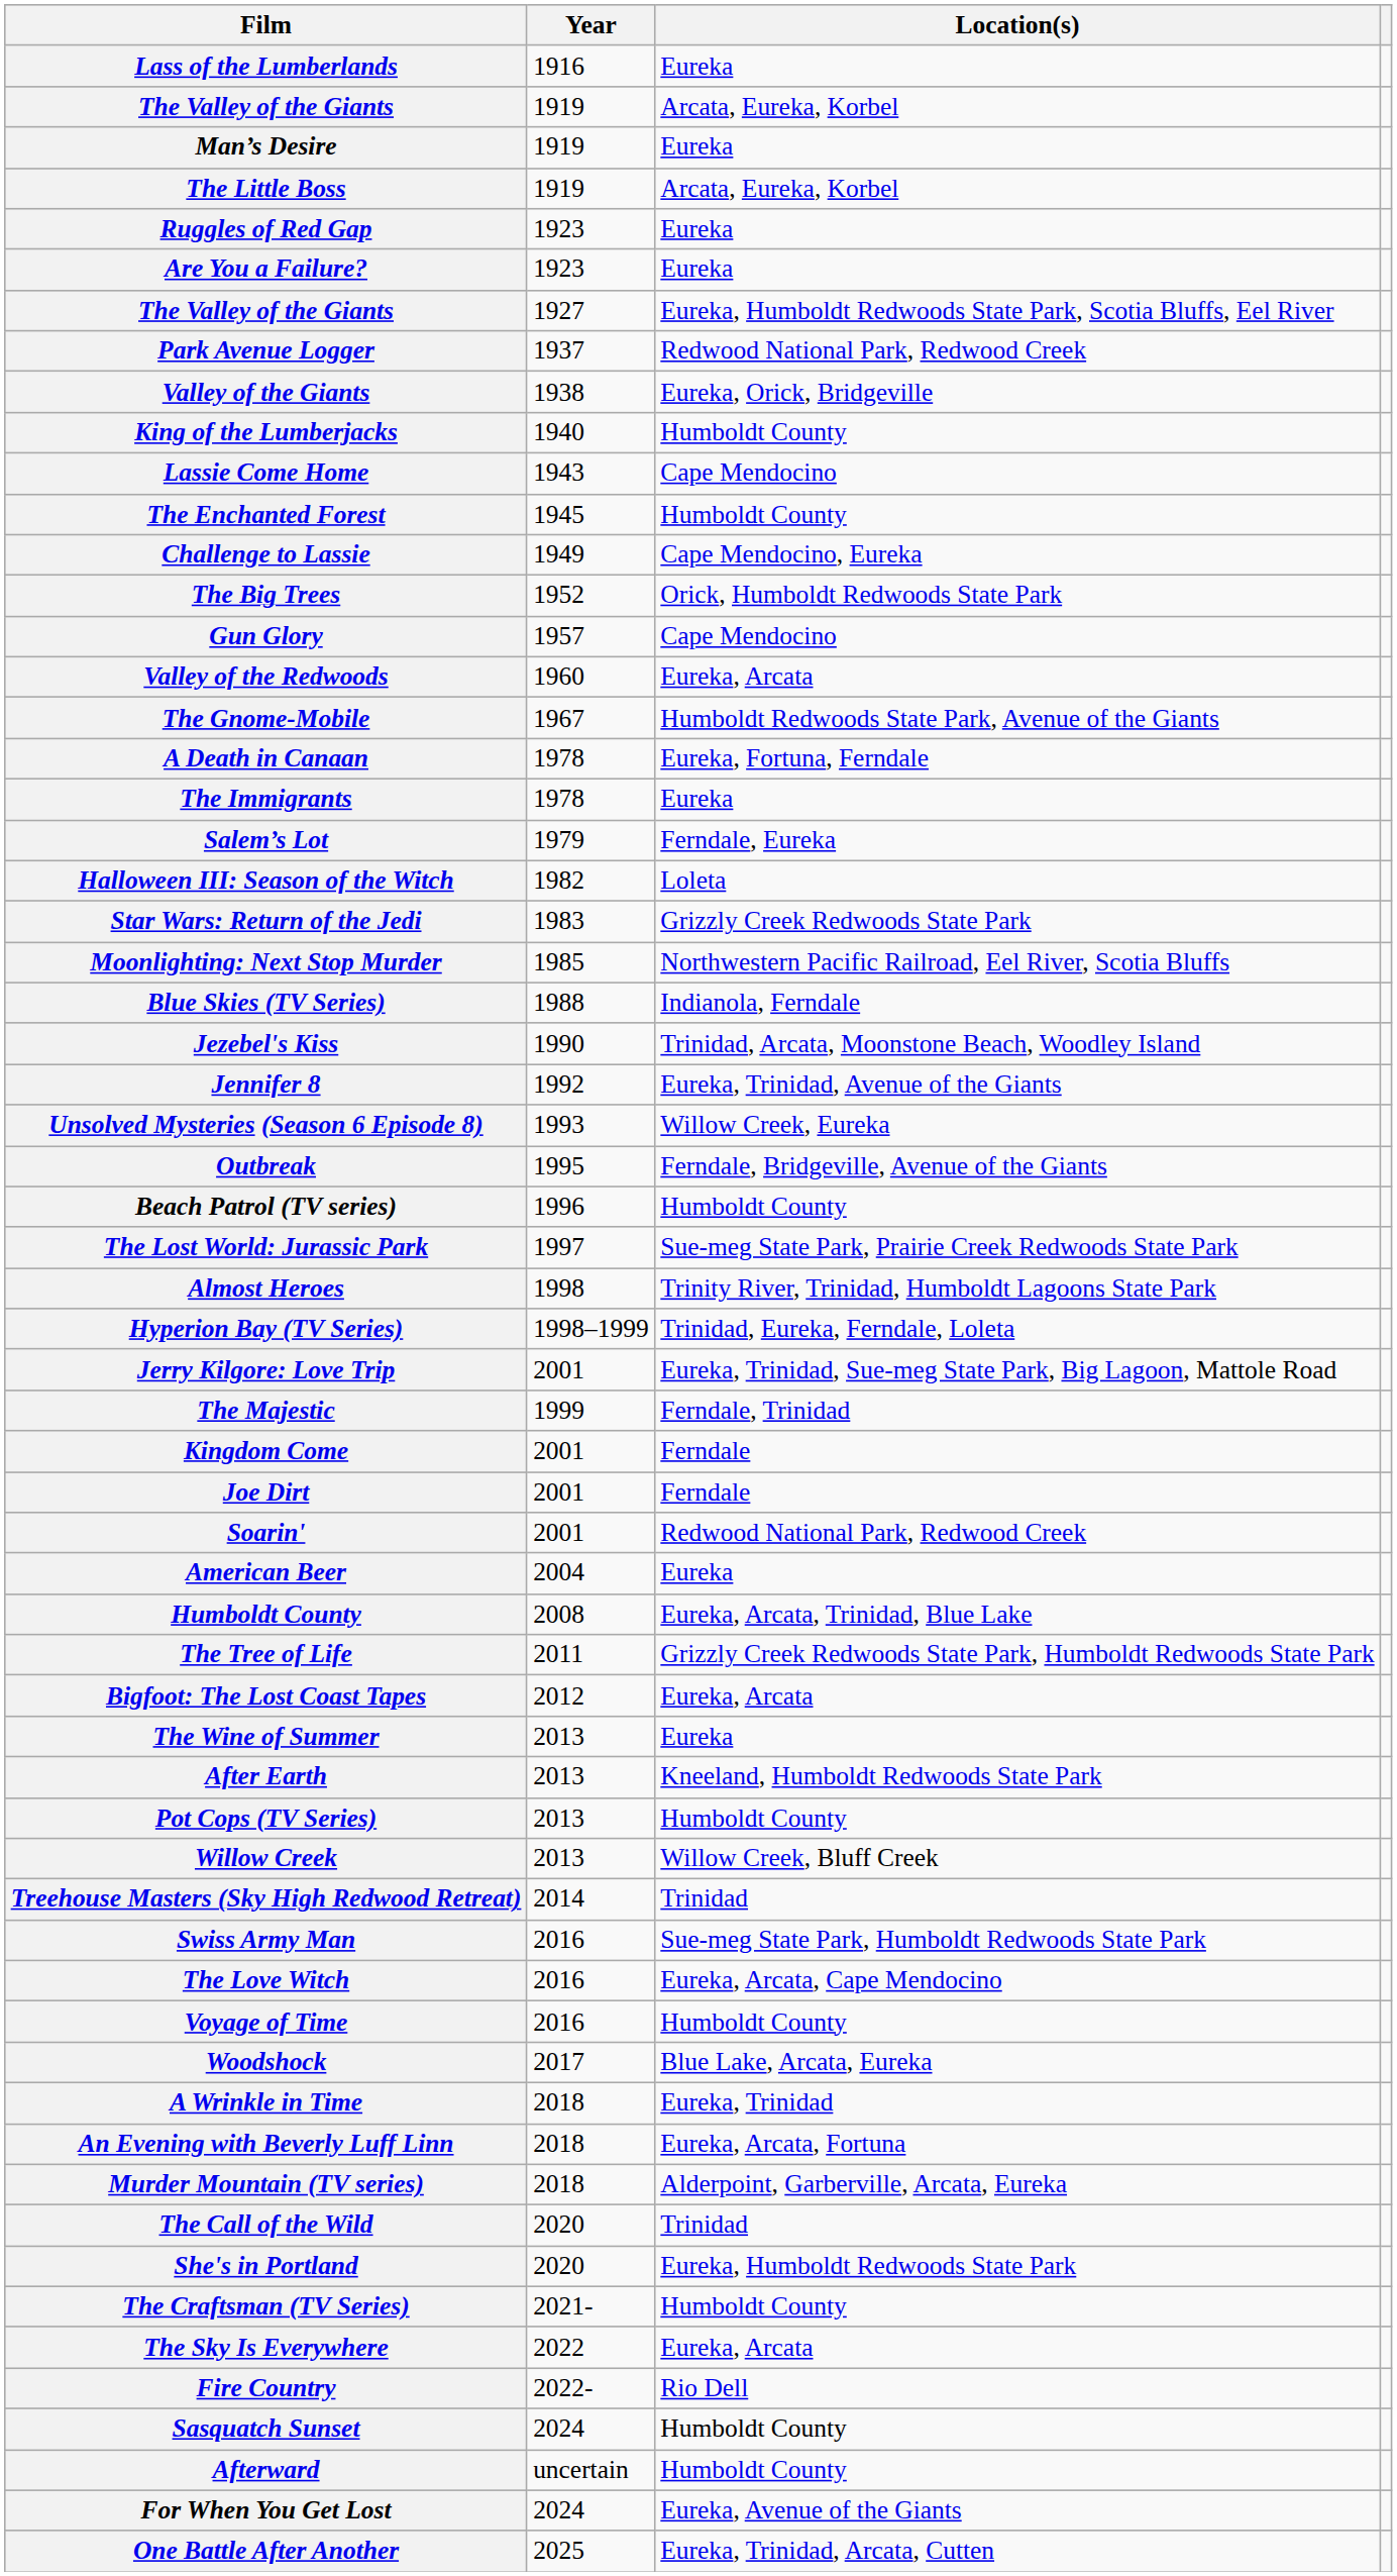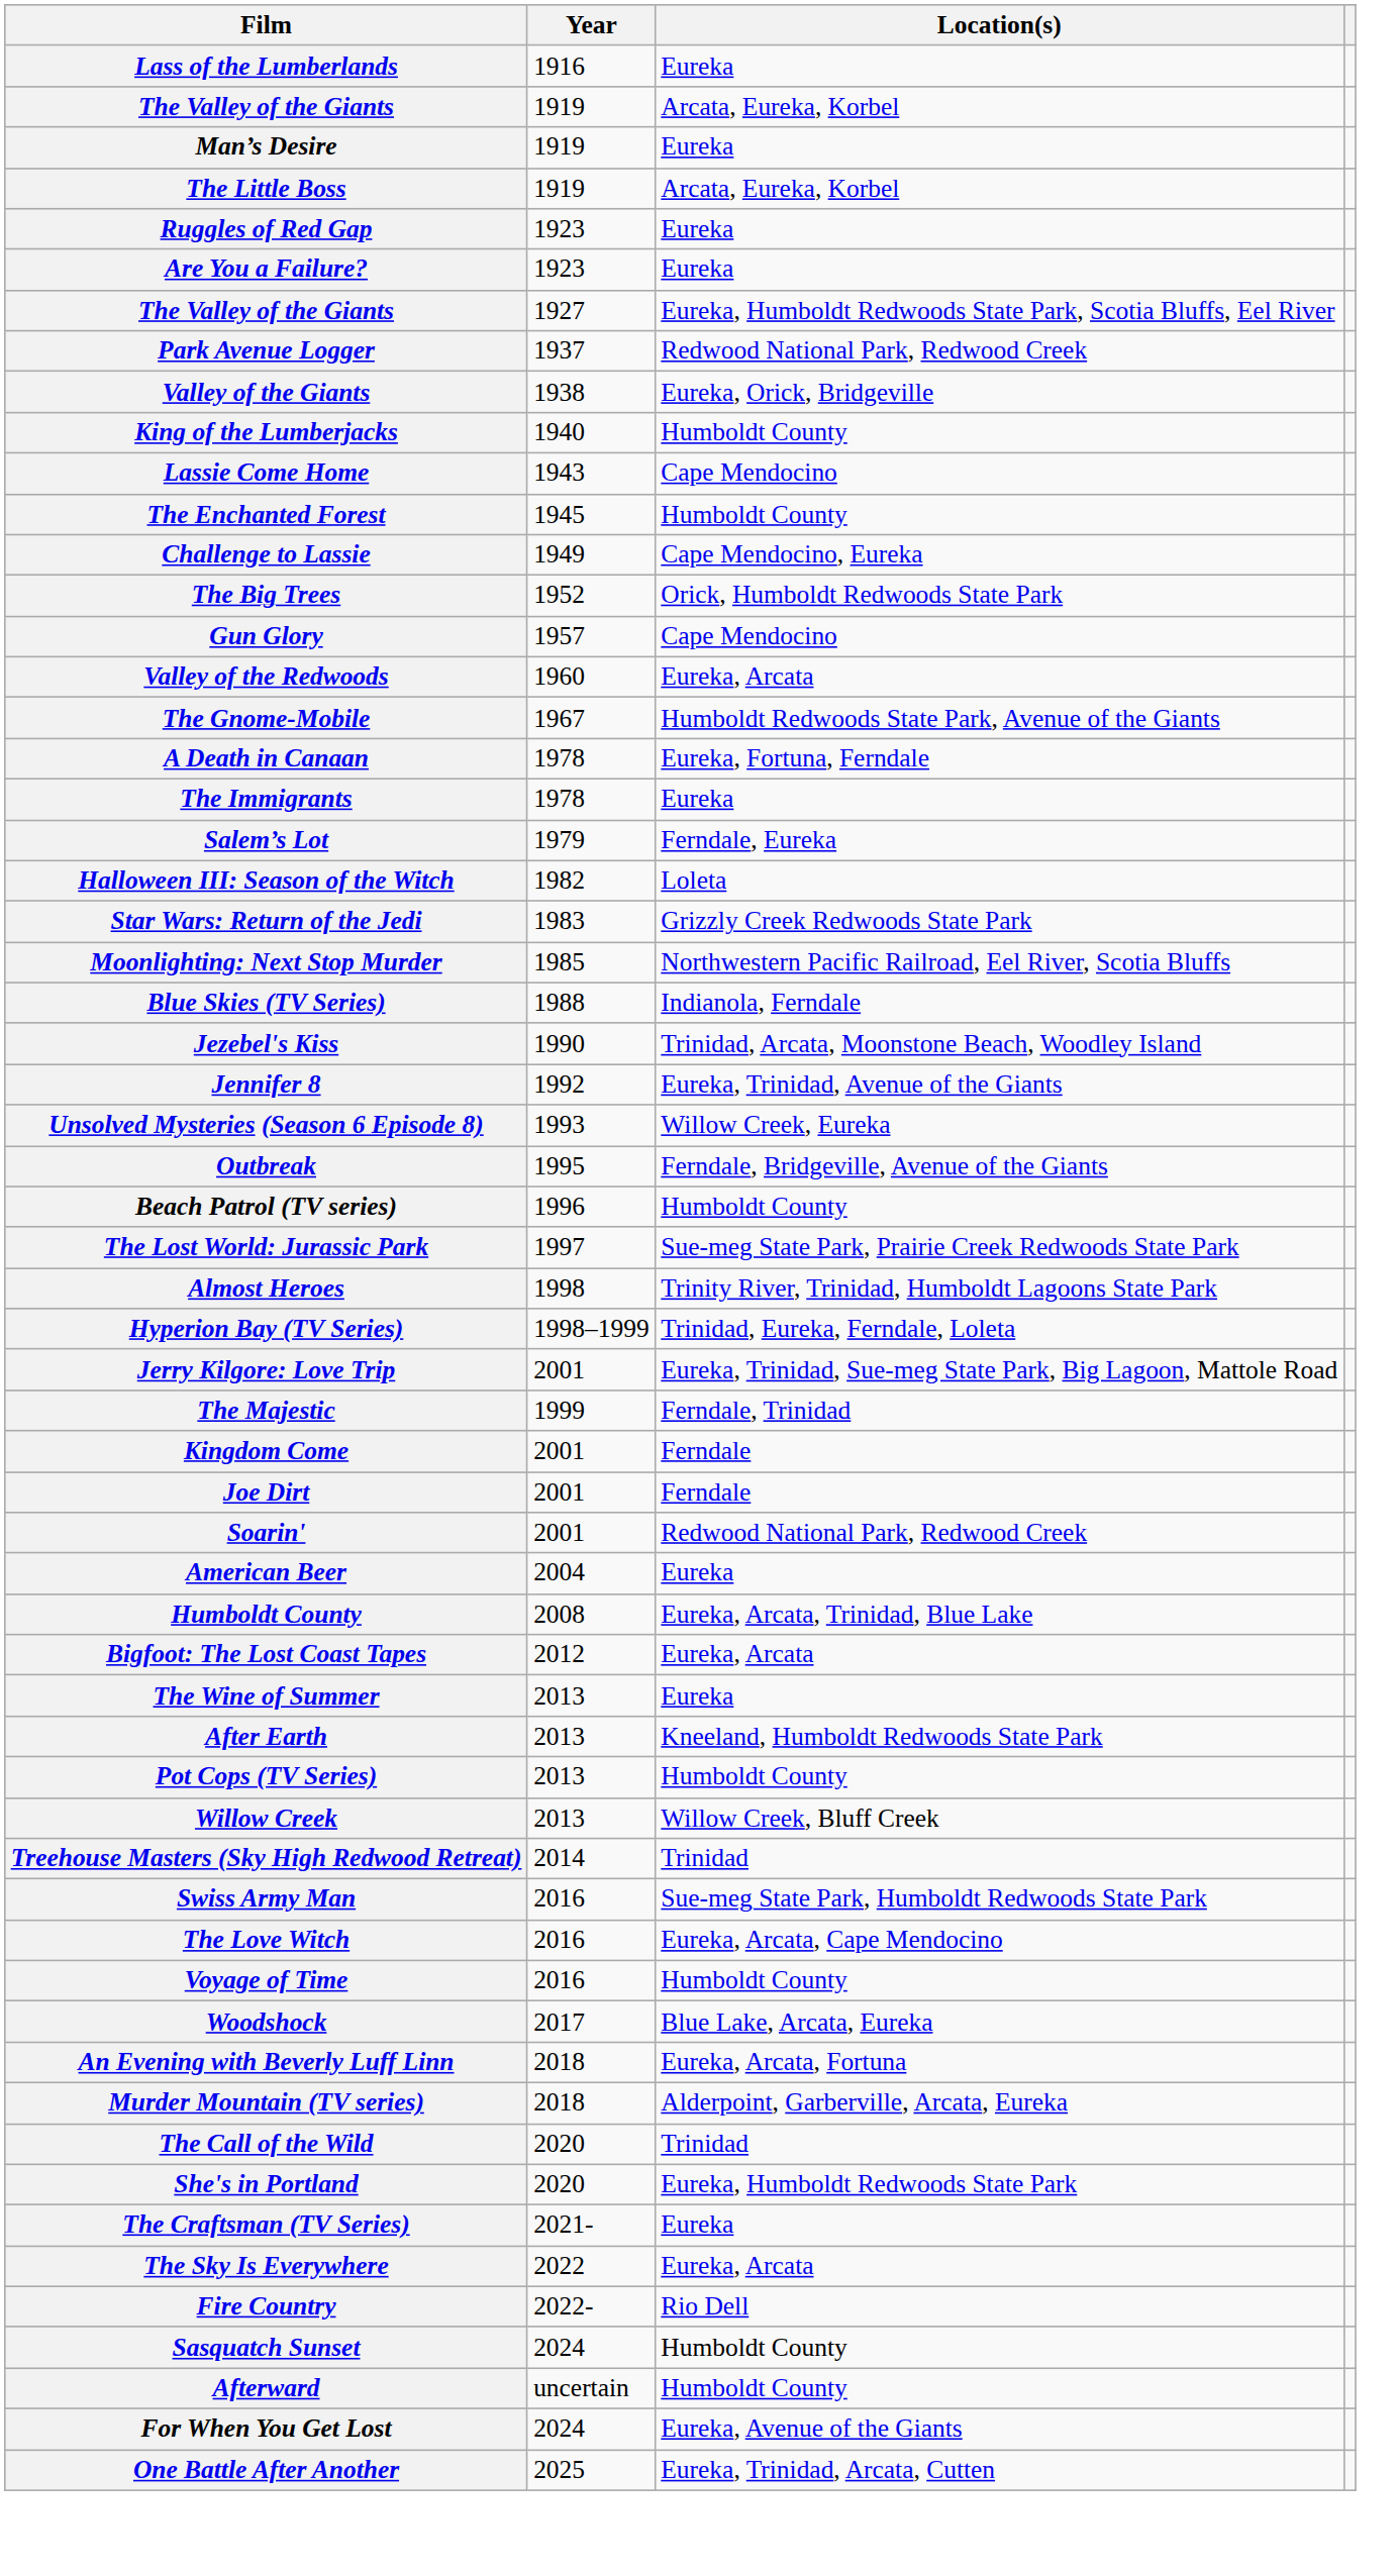- row: The Tree of Life | 2011 | Grizzly Creek Redwoods State Park, Humboldt Redwoods State Park
- row: A Wrinkle in Time | 2018 | Eureka, Trinidad
The Craftsman (TV Series) | Location(s): Humboldt County -> Eureka
